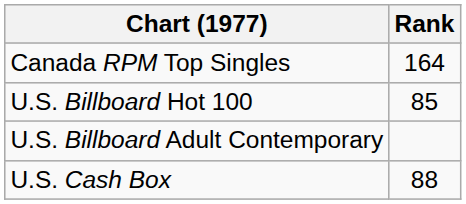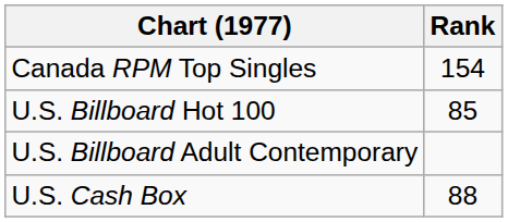Canada RPM Top Singles | Rank: 164 -> 154
